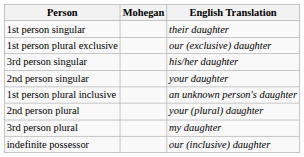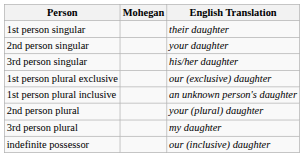rows swapped: 2nd person singular <-> 1st person plural exclusive
